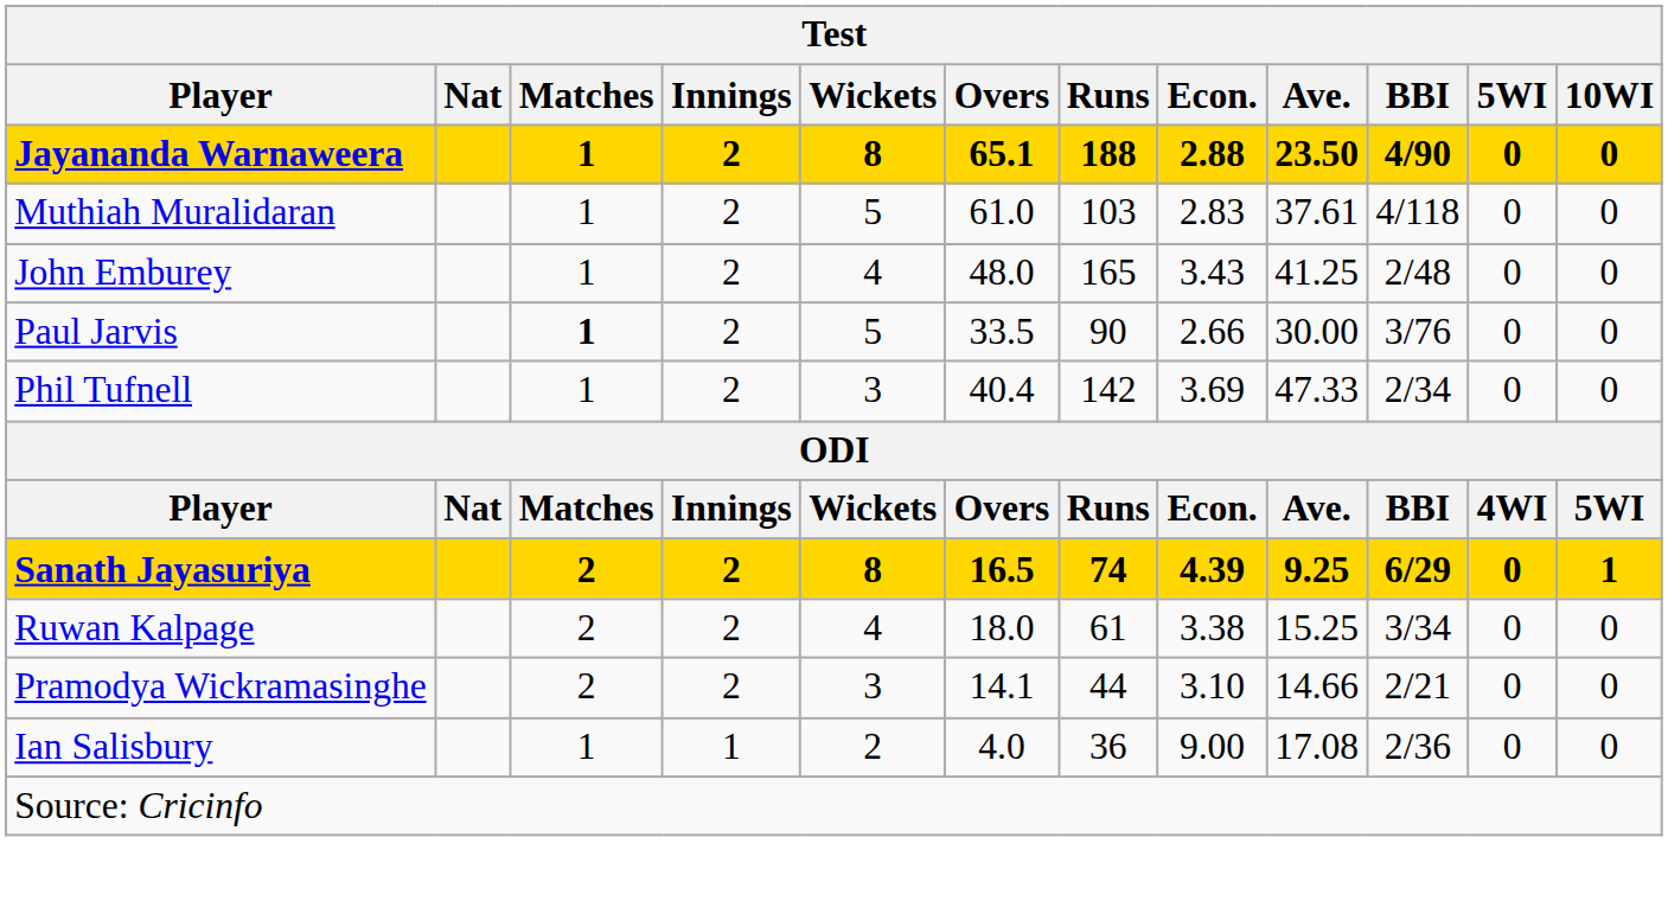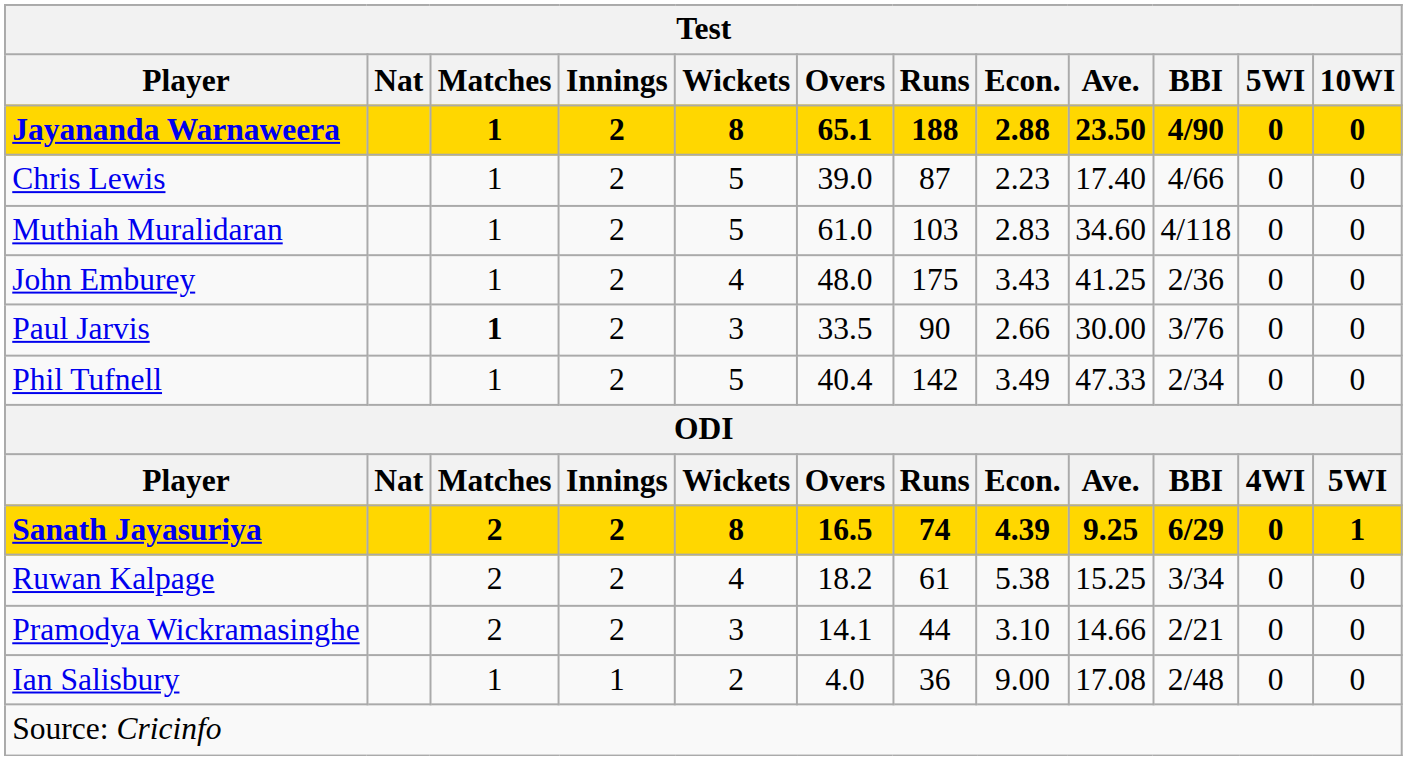+ row: Chris Lewis | 1 | 2 | 5 | 39.0 | 87 | 2.23 | 17.40 | 4/66 | 0 | 0
Muthiah Muralidaran | Ave.: 37.61 -> 34.60
John Emburey | Runs: 165 -> 175
John Emburey | BBI: 2/48 -> 2/36
Paul Jarvis | Wickets: 5 -> 3
Phil Tufnell | Wickets: 3 -> 5
Phil Tufnell | Econ.: 3.69 -> 3.49
Ruwan Kalpage | Overs: 18.0 -> 18.2
Ruwan Kalpage | Econ.: 3.38 -> 5.38
Ian Salisbury | BBI: 2/36 -> 2/48
